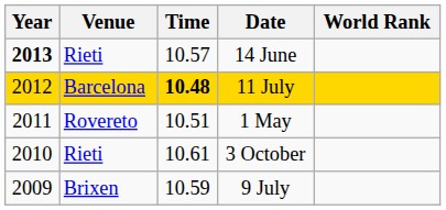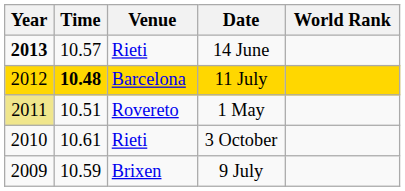columns swapped: Time <-> Venue
1 May | Year: no background -> khaki background
